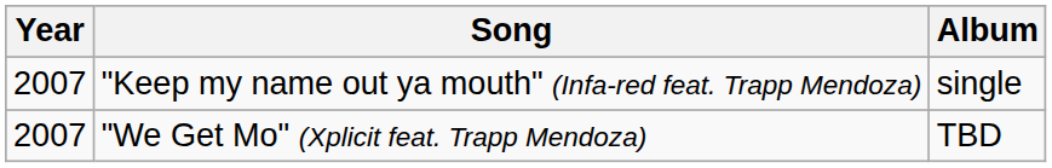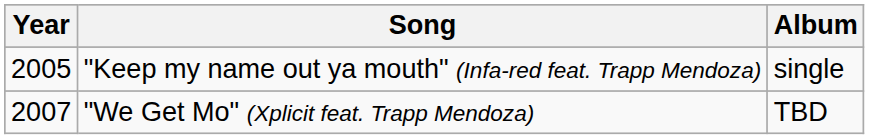"Keep my name out ya mouth" (Infa-red feat. Trapp Mendoza) | Year: 2007 -> 2005
